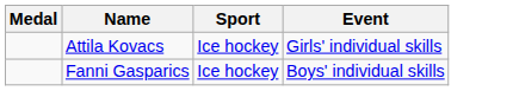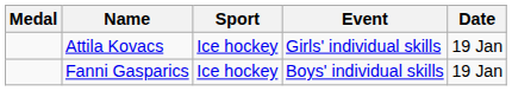+ column: Date | 19 Jan | 19 Jan
